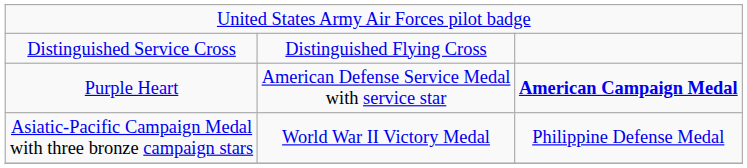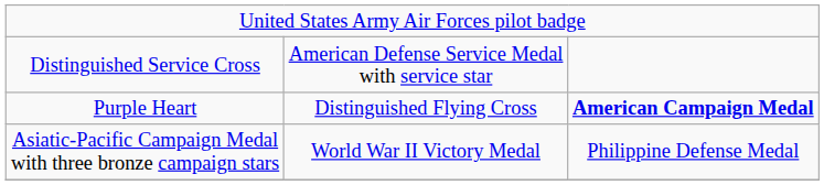Distinguished Service Cross | column 2: Distinguished Flying Cross -> American Defense Service Medal with service star
Purple Heart | column 2: American Defense Service Medal with service star -> Distinguished Flying Cross
